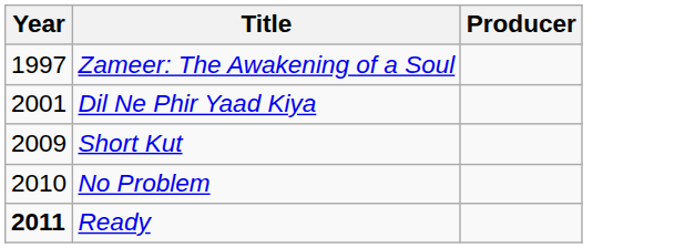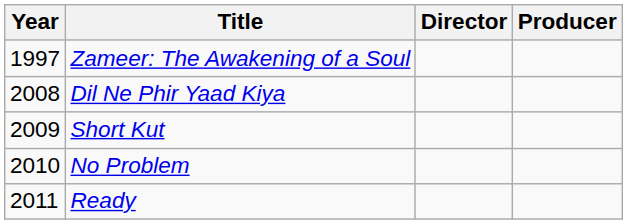+ column: Director
Dil Ne Phir Yaad Kiya | Year: 2001 -> 2008
Ready | Year: bold -> normal
